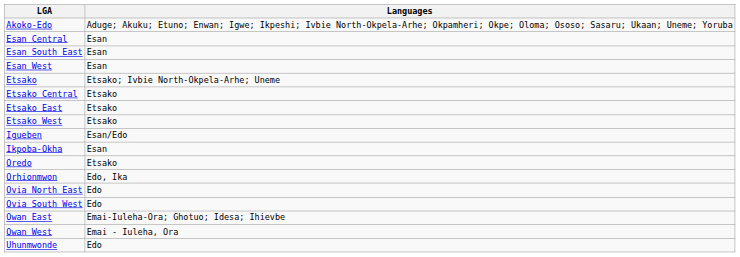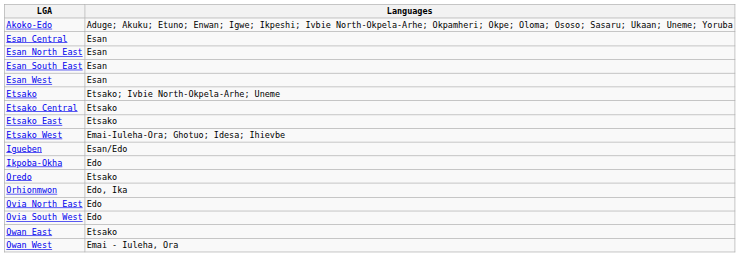+ row: Esan North East | Esan
Etsako West | Languages: Etsako -> Emai-Iuleha-Ora; Ghotuo; Idesa; Ihievbe
Ikpoba-Okha | Languages: Esan -> Edo
Owan East | Languages: Emai-Iuleha-Ora; Ghotuo; Idesa; Ihievbe -> Etsako
- row: Uhunmwonde | Edo
